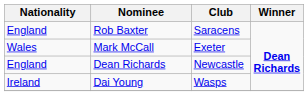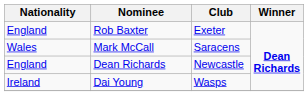Rob Baxter | Club: Saracens -> Exeter
Mark McCall | Club: Exeter -> Saracens
